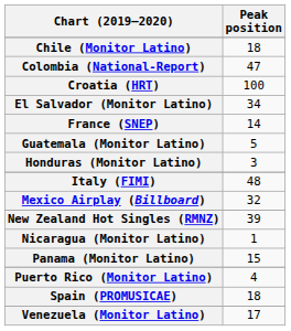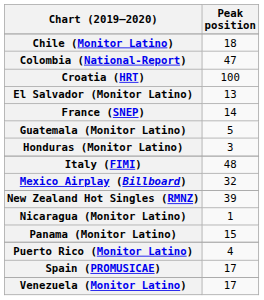El Salvador (Monitor Latino) | Peak position: 34 -> 13
Spain (PROMUSICAE) | Peak position: 18 -> 17
